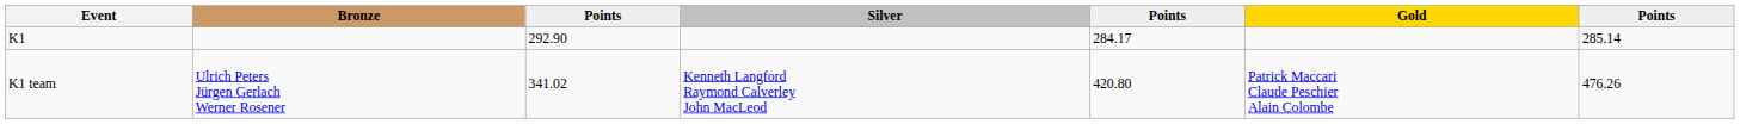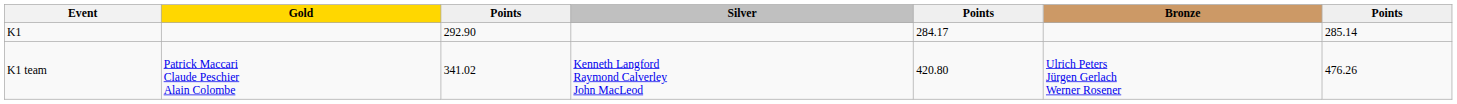columns swapped: Gold <-> Bronze
